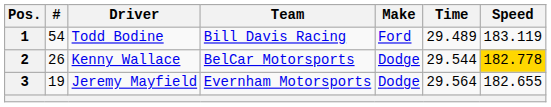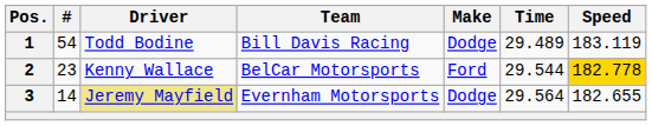1 | Make: Ford -> Dodge
2 | #: 26 -> 23
2 | Make: Dodge -> Ford
3 | #: 19 -> 14
3 | Driver: no background -> khaki background
